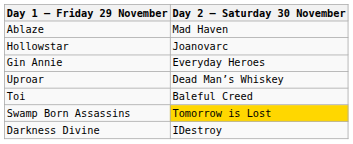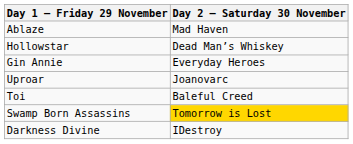Hollowstar | Day 2 – Saturday 30 November: Joanovarc -> Dead Man’s Whiskey
Uproar | Day 2 – Saturday 30 November: Dead Man’s Whiskey -> Joanovarc
